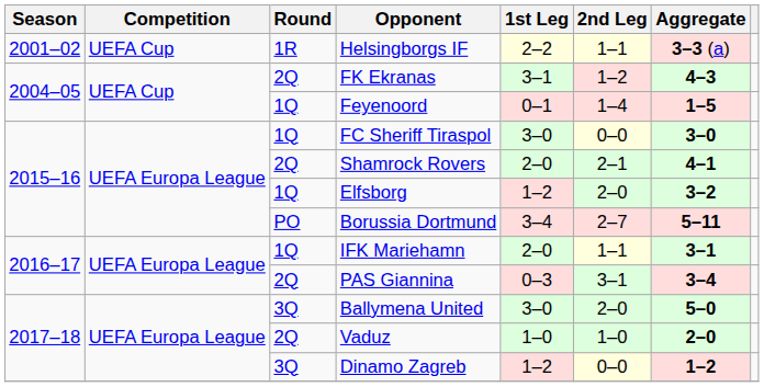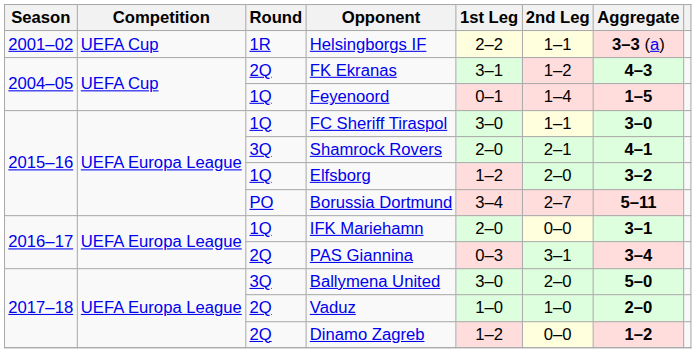FC Sheriff Tiraspol | 2nd Leg: 0–0 -> 1–1
Shamrock Rovers | Round: 2Q -> 3Q
IFK Mariehamn | 2nd Leg: 1–1 -> 0–0
Dinamo Zagreb | Round: 3Q -> 2Q
